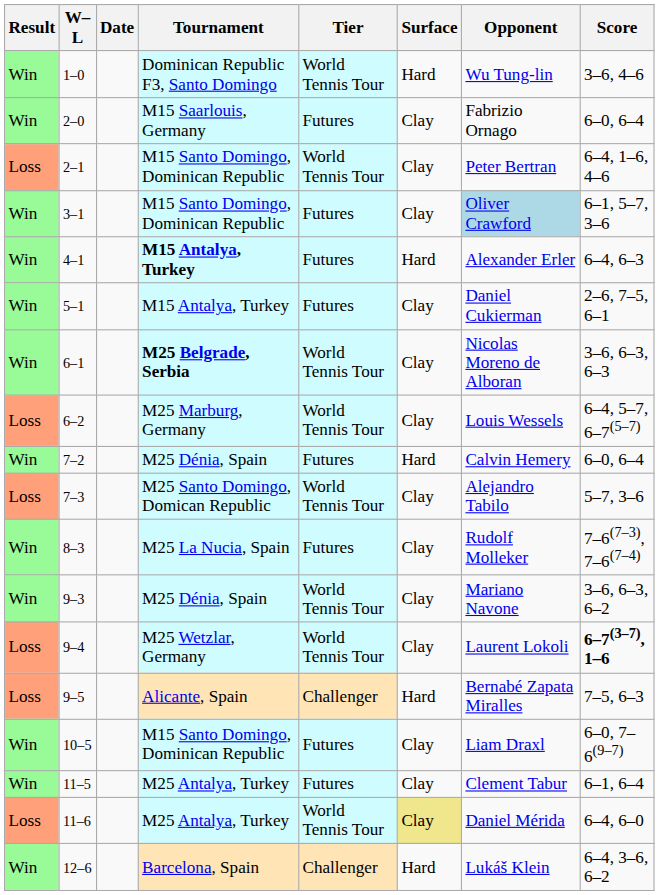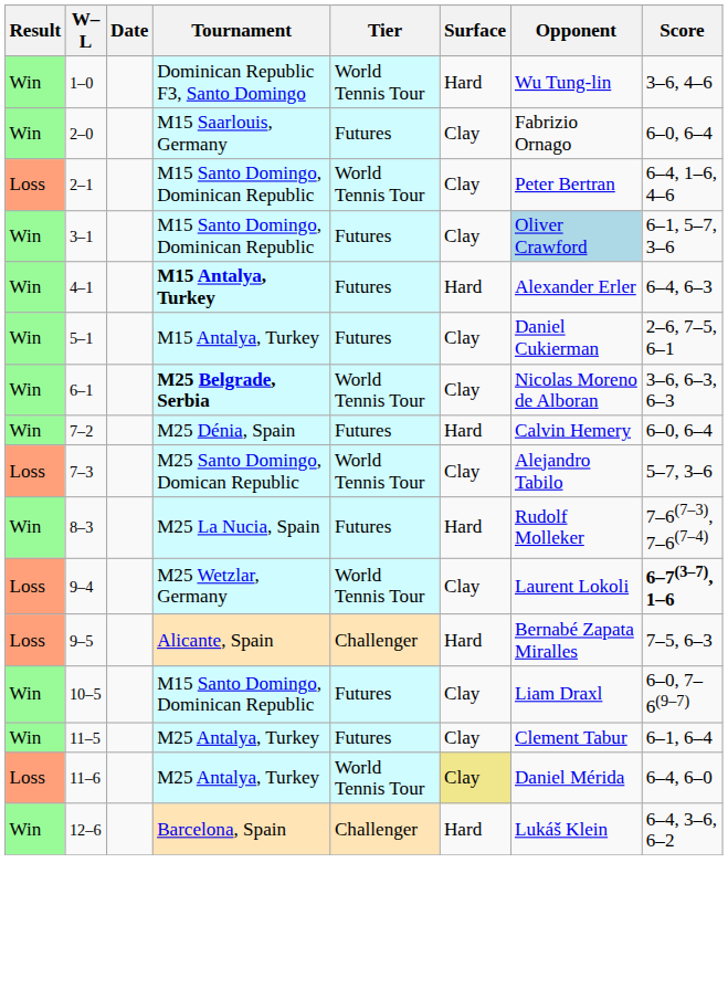- row: Loss | 6–2 | M25 Marburg, Germany | World Tennis Tour | Clay | Louis Wessels | 6–4, 5–7, 6–7(5–7)
8–3 | Surface: Clay -> Hard
- row: Win | 9–3 | M25 Dénia, Spain | World Tennis Tour | Clay | Mariano Navone | 3–6, 6–3, 6–2
